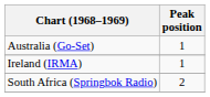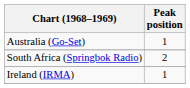rows swapped: Ireland (IRMA) <-> South Africa (Springbok Radio)
